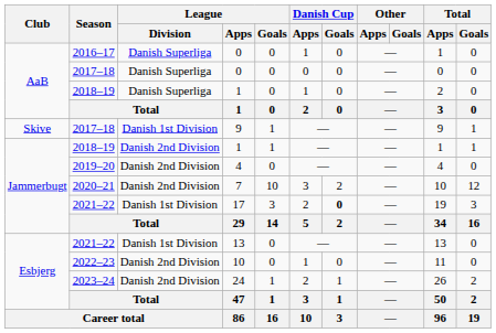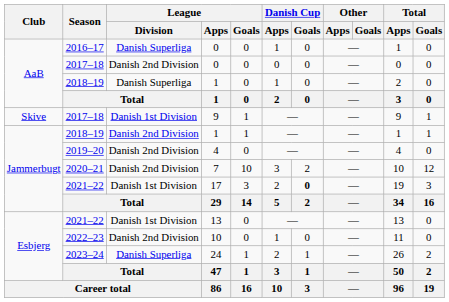2017–18 / 0 | League / Division: Danish Superliga -> Danish 2nd Division
24 | League / Division: Danish 2nd Division -> Danish Superliga
